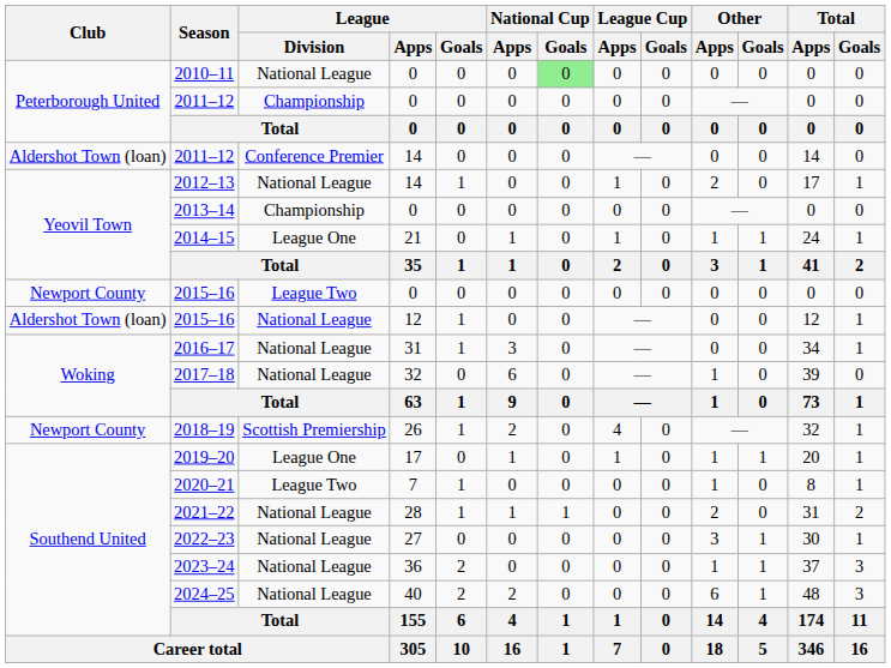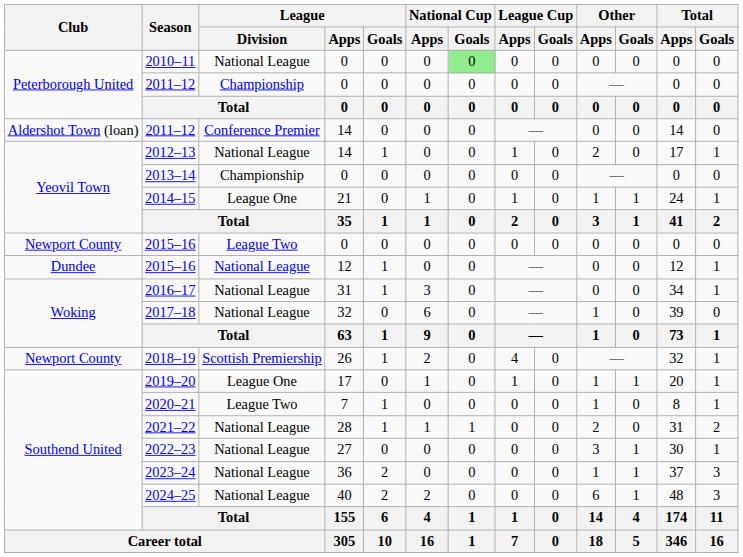2015–16 / 12 | Club: Aldershot Town (loan) -> Dundee
